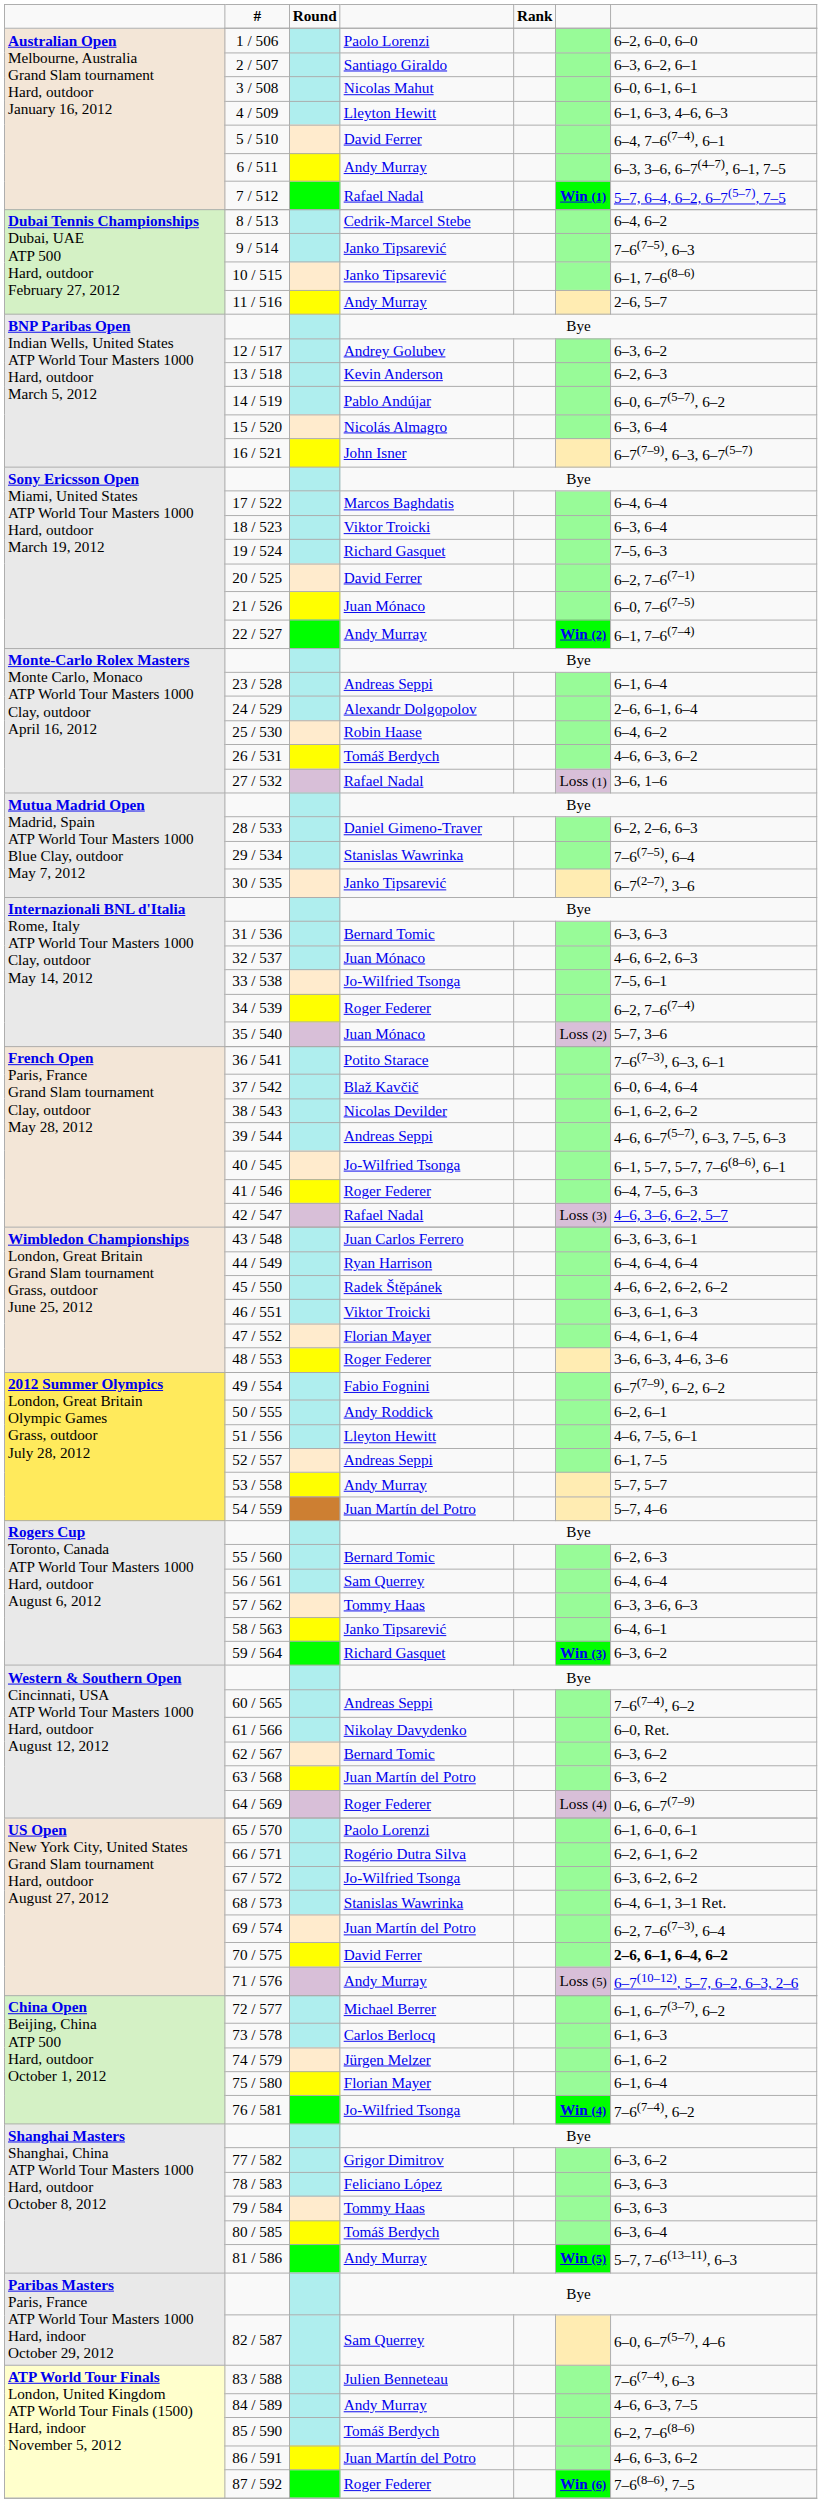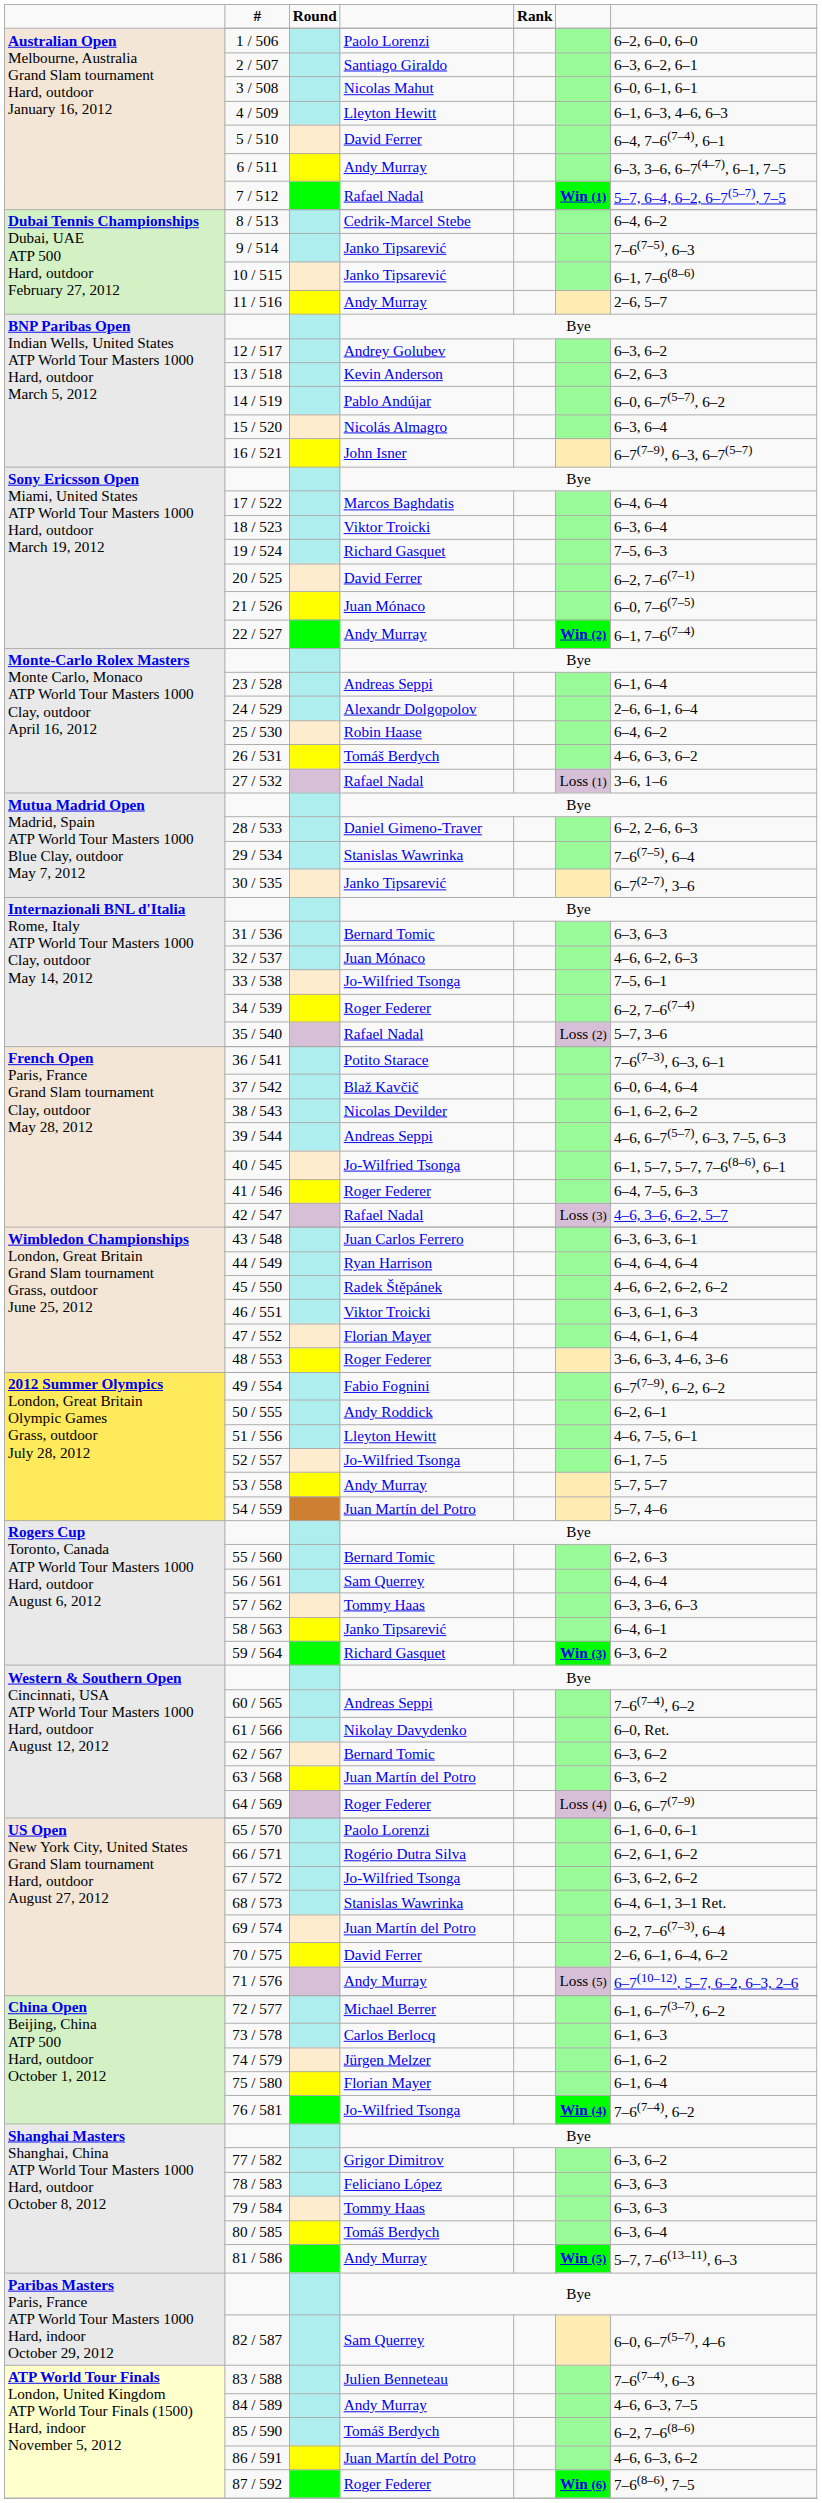35 / 540 | column 4: Juan Mónaco -> Rafael Nadal
52 / 557 | column 4: Andreas Seppi -> Jo-Wilfried Tsonga
70 / 575 | column 7: bold -> normal
